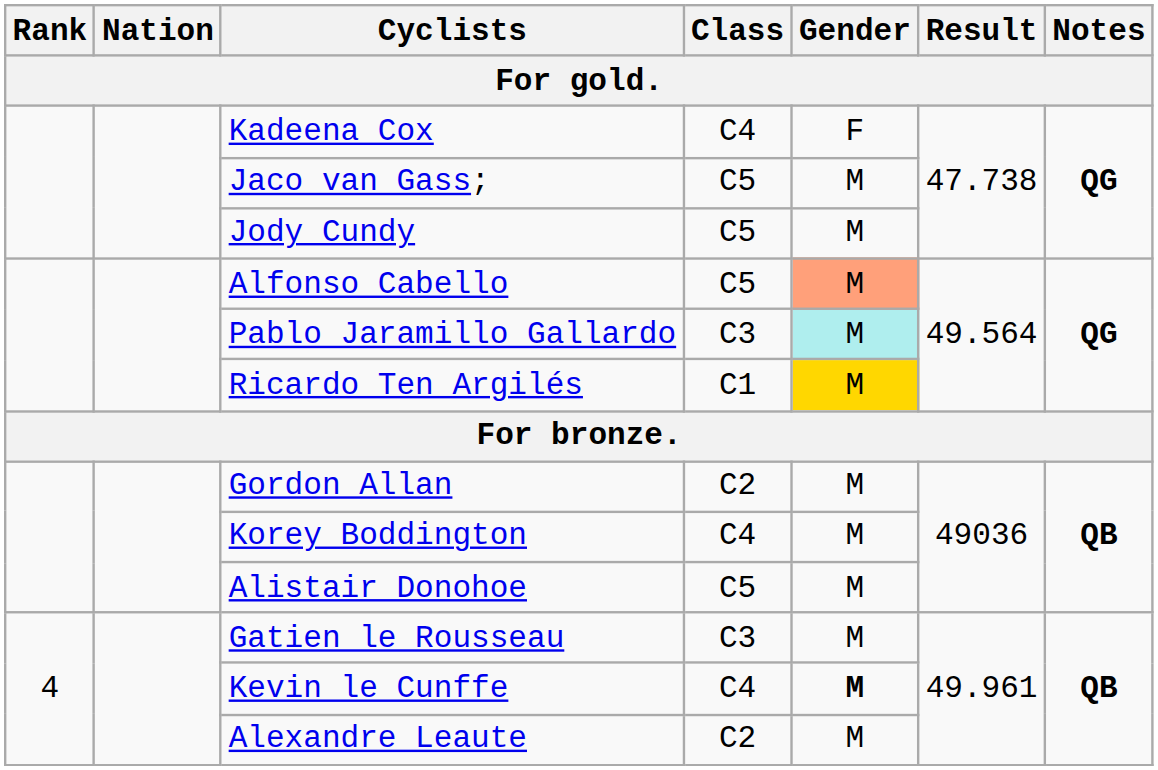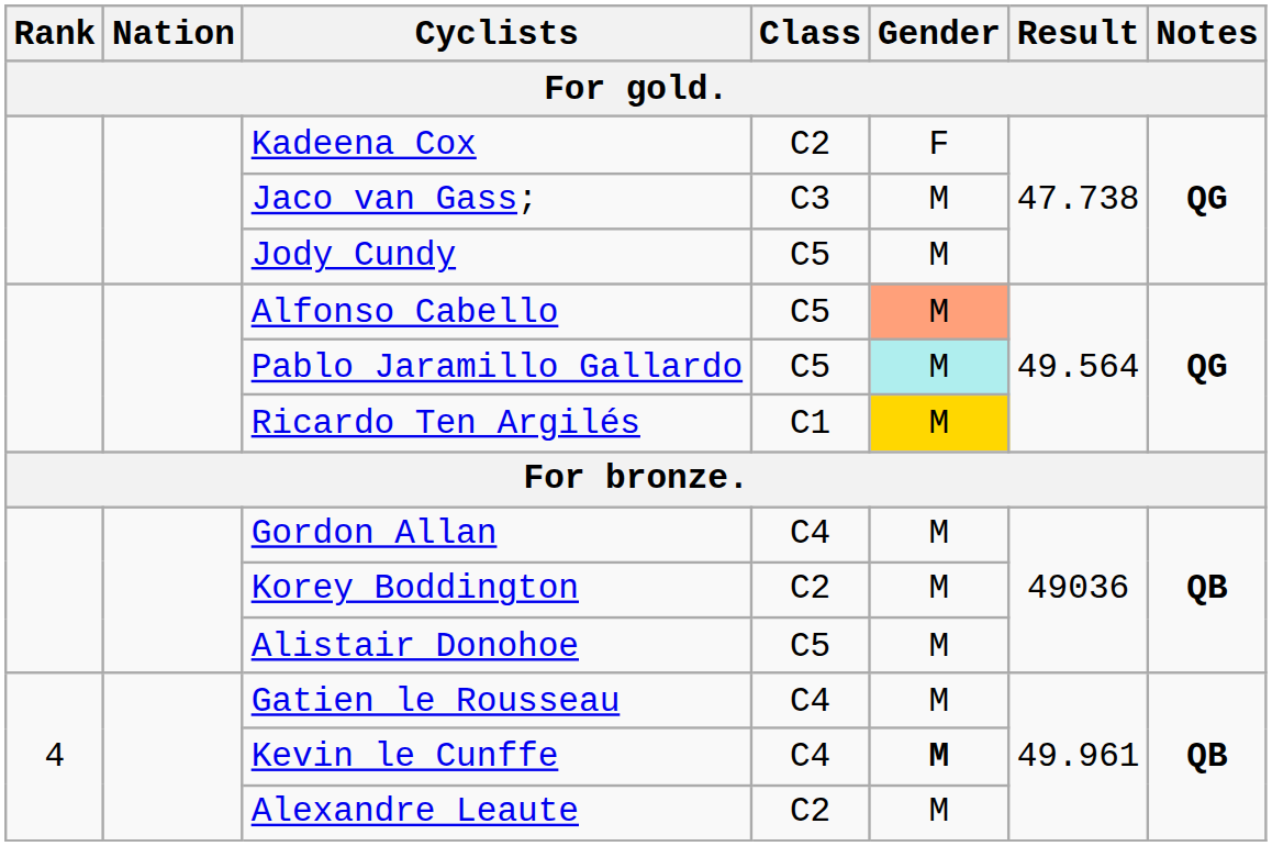Kadeena Cox | Class: C4 -> C2
Jaco van Gass; | Class: C5 -> C3
Pablo Jaramillo Gallardo | Class: C3 -> C5
Gordon Allan | Class: C2 -> C4
Korey Boddington | Class: C4 -> C2
Gatien le Rousseau | Class: C3 -> C4
